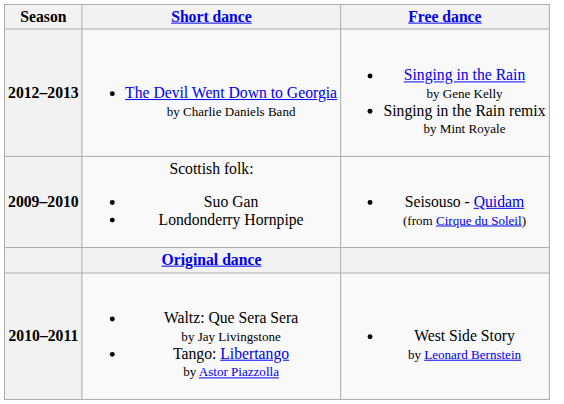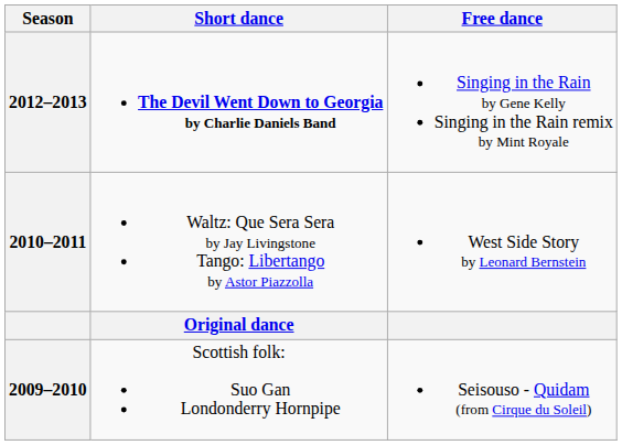2012–2013 | Short dance: normal -> bold
rows swapped: 2010–2011 <-> 2009–2010
